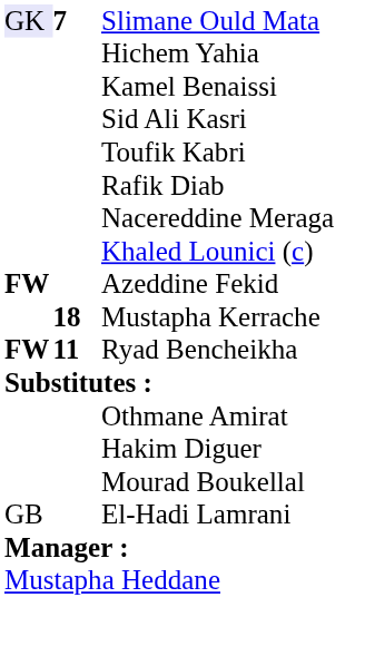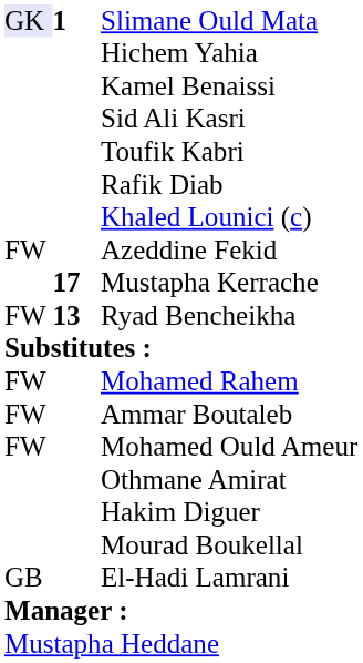Slimane Ould Mata | column 2: 7 -> 1
- row: Nacereddine Meraga
Azeddine Fekid | column 1: bold -> normal
Mustapha Kerrache | column 2: 18 -> 17
Ryad Bencheikha | column 1: bold -> normal
Ryad Bencheikha | column 2: 11 -> 13
+ row: FW | Mohamed Rahem
+ row: FW | Ammar Boutaleb
+ row: FW | Mohamed Ould Ameur
